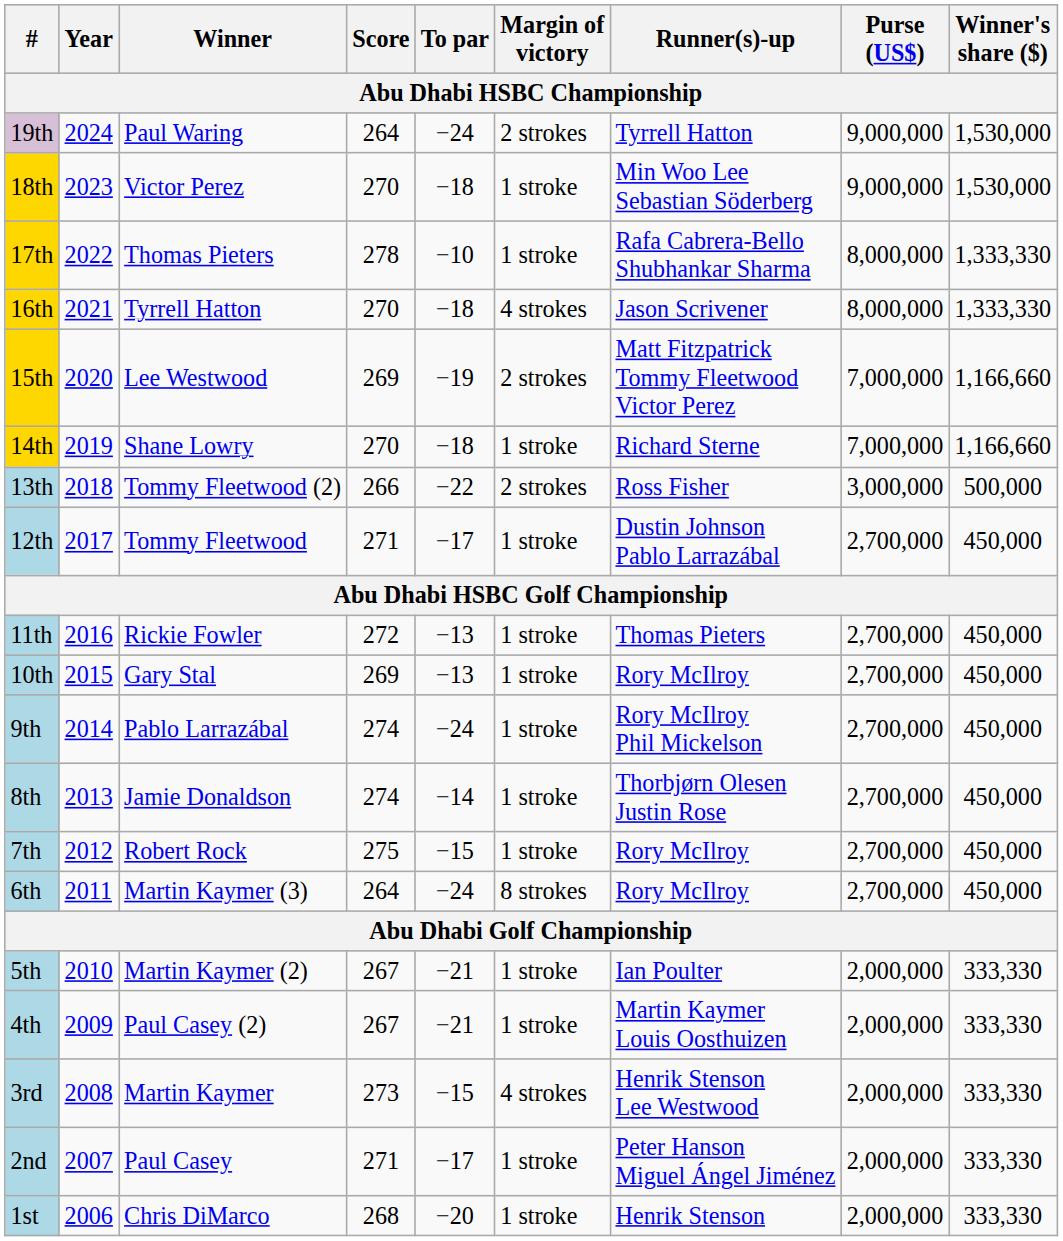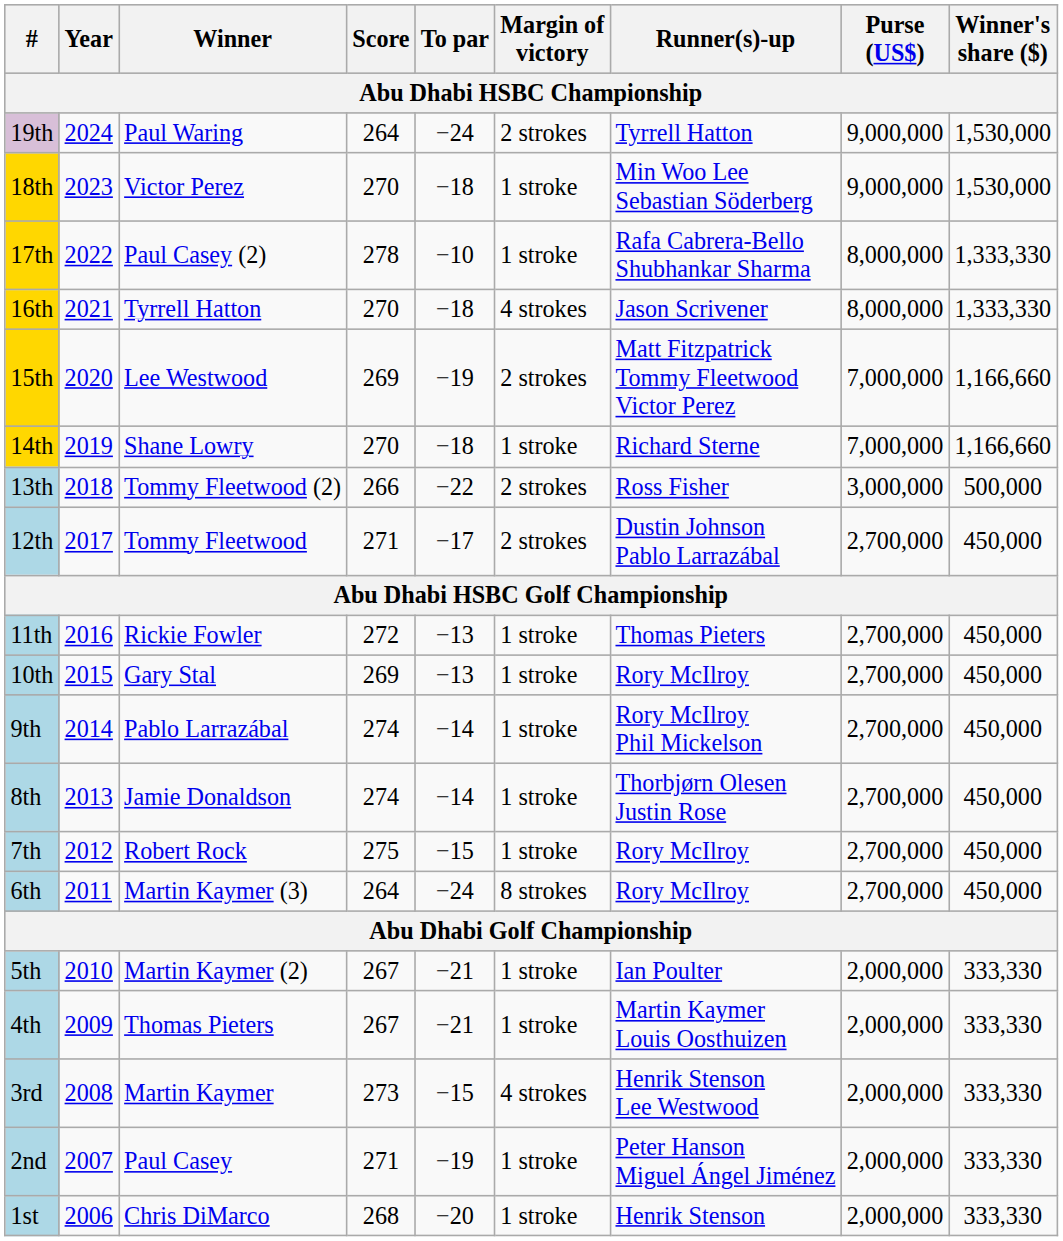17th | Winner: Thomas Pieters -> Paul Casey (2)
12th | Margin of victory: 1 stroke -> 2 strokes
9th | To par: −24 -> −14
4th | Winner: Paul Casey (2) -> Thomas Pieters
2nd | To par: −17 -> −19
